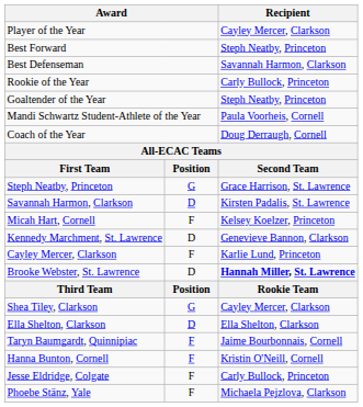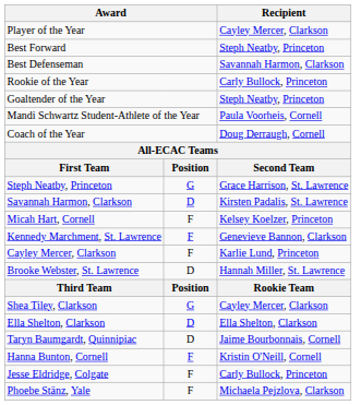Kennedy Marchment, St. Lawrence | column 2: D -> F
Brooke Webster, St. Lawrence | Recipient: bold -> normal
Taryn Baumgardt, Quinnipiac | column 2: F -> D
